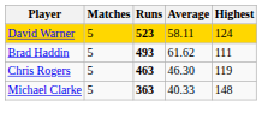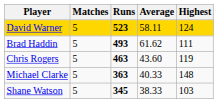Chris Rogers | Average: 46.30 -> 43.60
+ row: Shane Watson | 5 | 345 | 38.33 | 103
